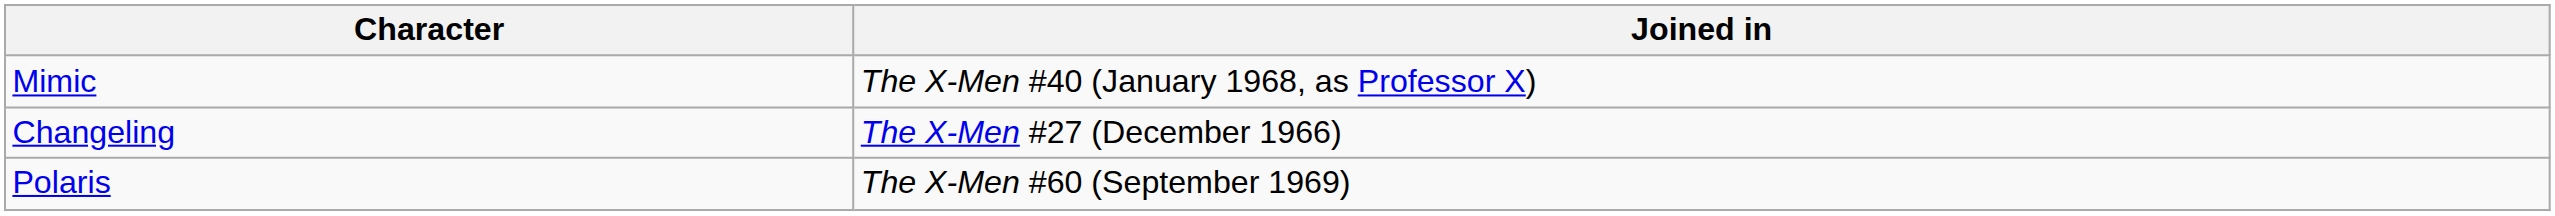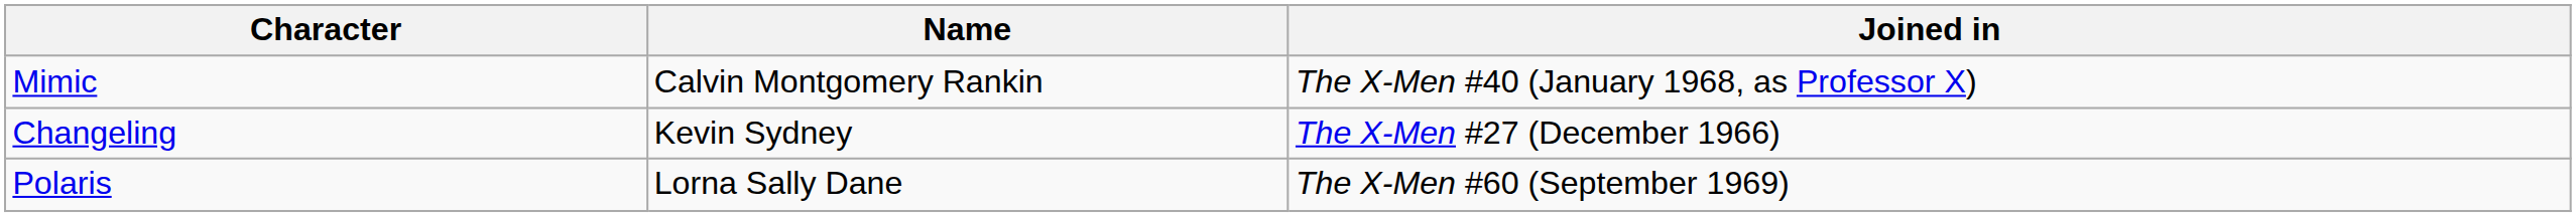+ column: Name | Calvin Montgomery Rankin | Kevin Sydney | Lorna Sally Dane
